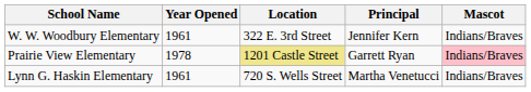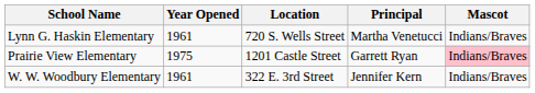rows swapped: W. W. Woodbury Elementary <-> Lynn G. Haskin Elementary
Prairie View Elementary | Year Opened: 1978 -> 1975
Prairie View Elementary | Location: khaki background -> no background
